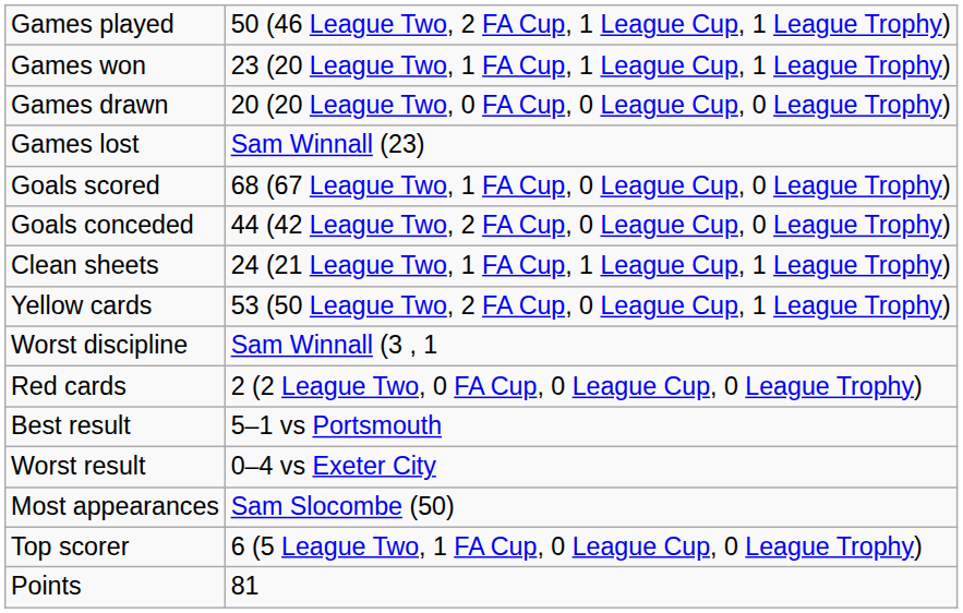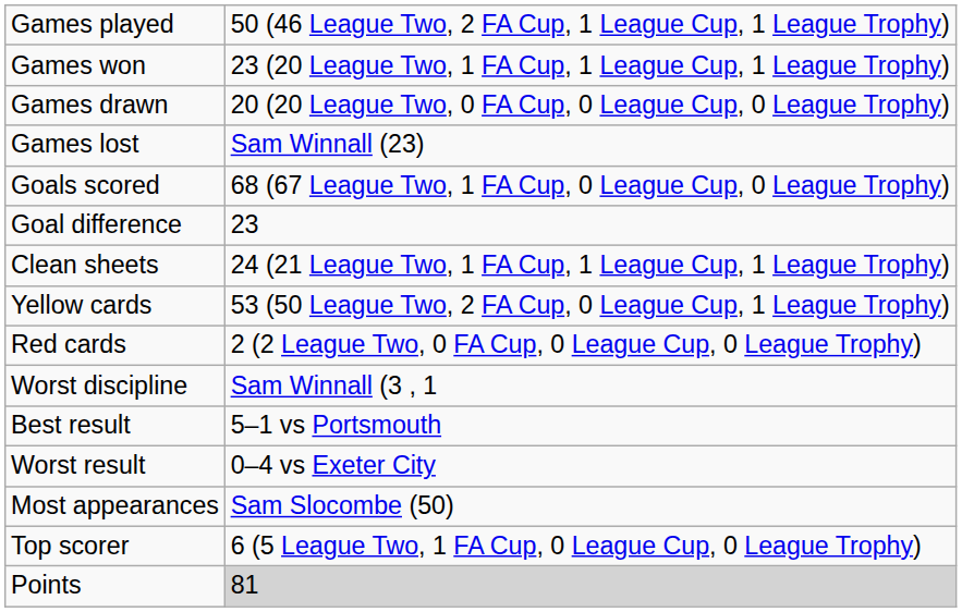- row: Goals conceded | 44 (42 League Two, 2 FA Cup, 0 League Cup, 0 League Trophy)
+ row: Goal difference | 23
rows swapped: Red cards <-> Worst discipline
Points | column 2: no background -> lightgrey background
